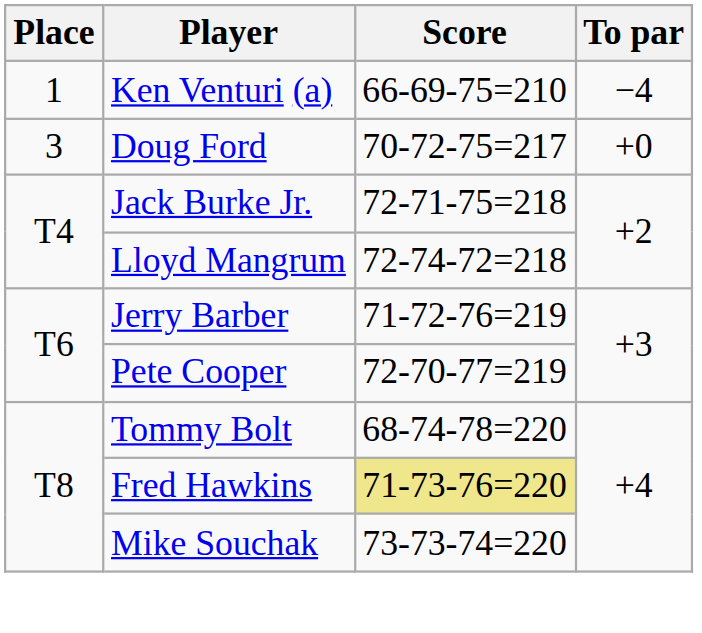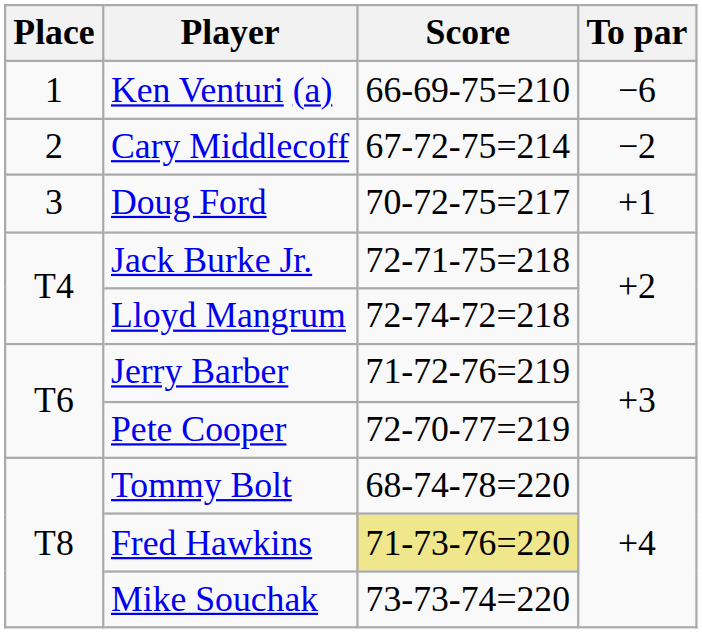Ken Venturi (a) | To par: −4 -> −6
+ row: 2 | Cary Middlecoff | 67-72-75=214 | −2
Doug Ford | To par: +0 -> +1
